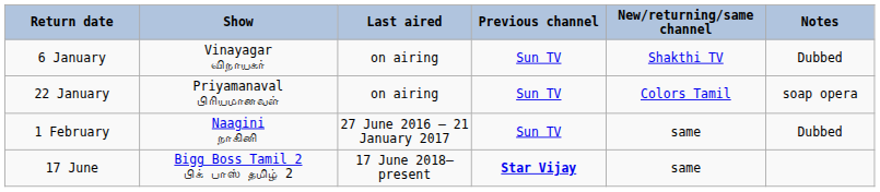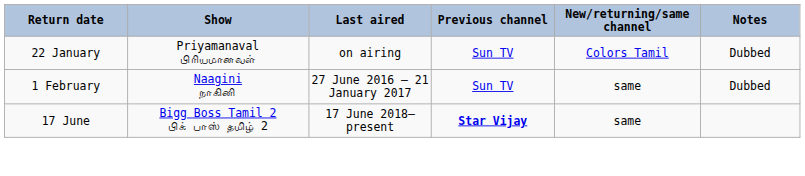- row: 6 January | Vinayagar விநாயகர் | on airing | Sun TV | Shakthi TV | Dubbed
22 January | Notes: soap opera -> Dubbed
